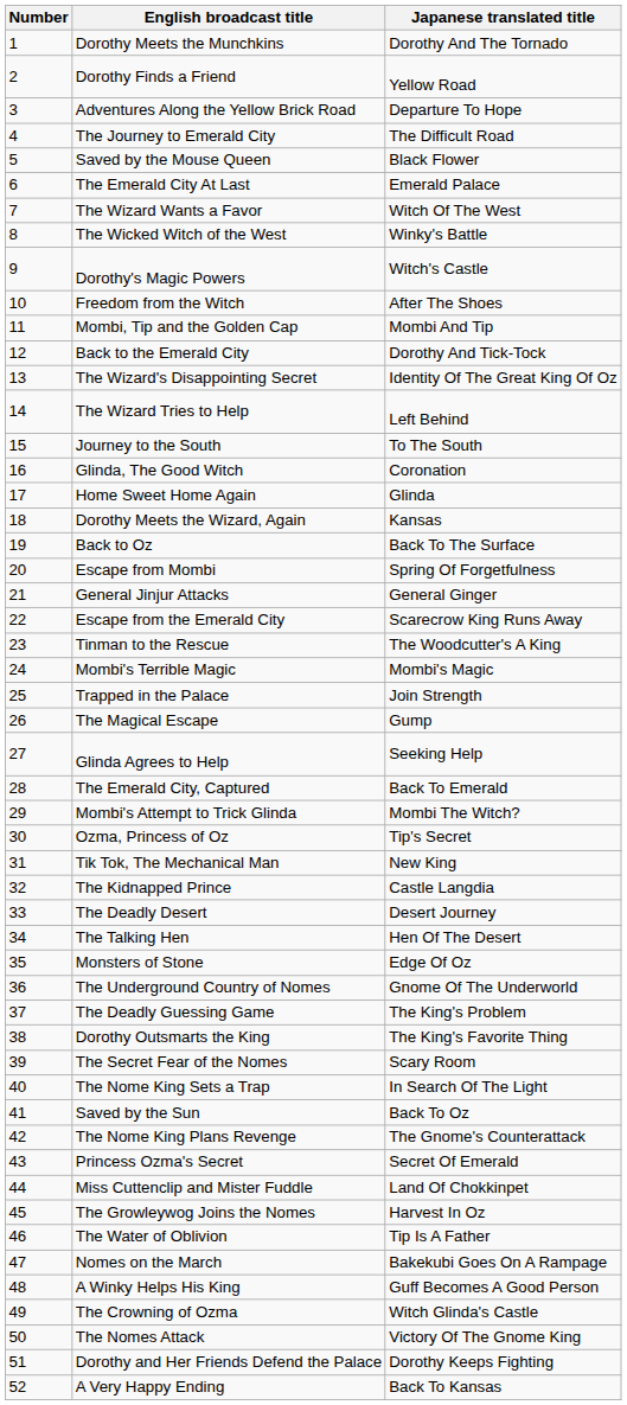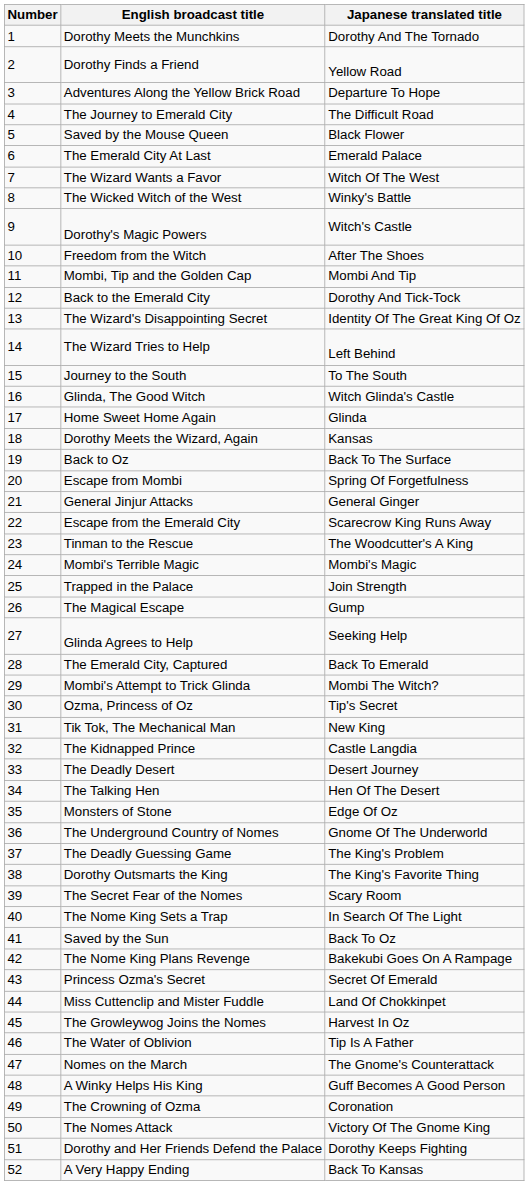Glinda, The Good Witch | Japanese translated title: Coronation -> Witch Glinda's Castle
The Nome King Plans Revenge | Japanese translated title: The Gnome's Counterattack -> Bakekubi Goes On A Rampage
Nomes on the March | Japanese translated title: Bakekubi Goes On A Rampage -> The Gnome's Counterattack
The Crowning of Ozma | Japanese translated title: Witch Glinda's Castle -> Coronation
